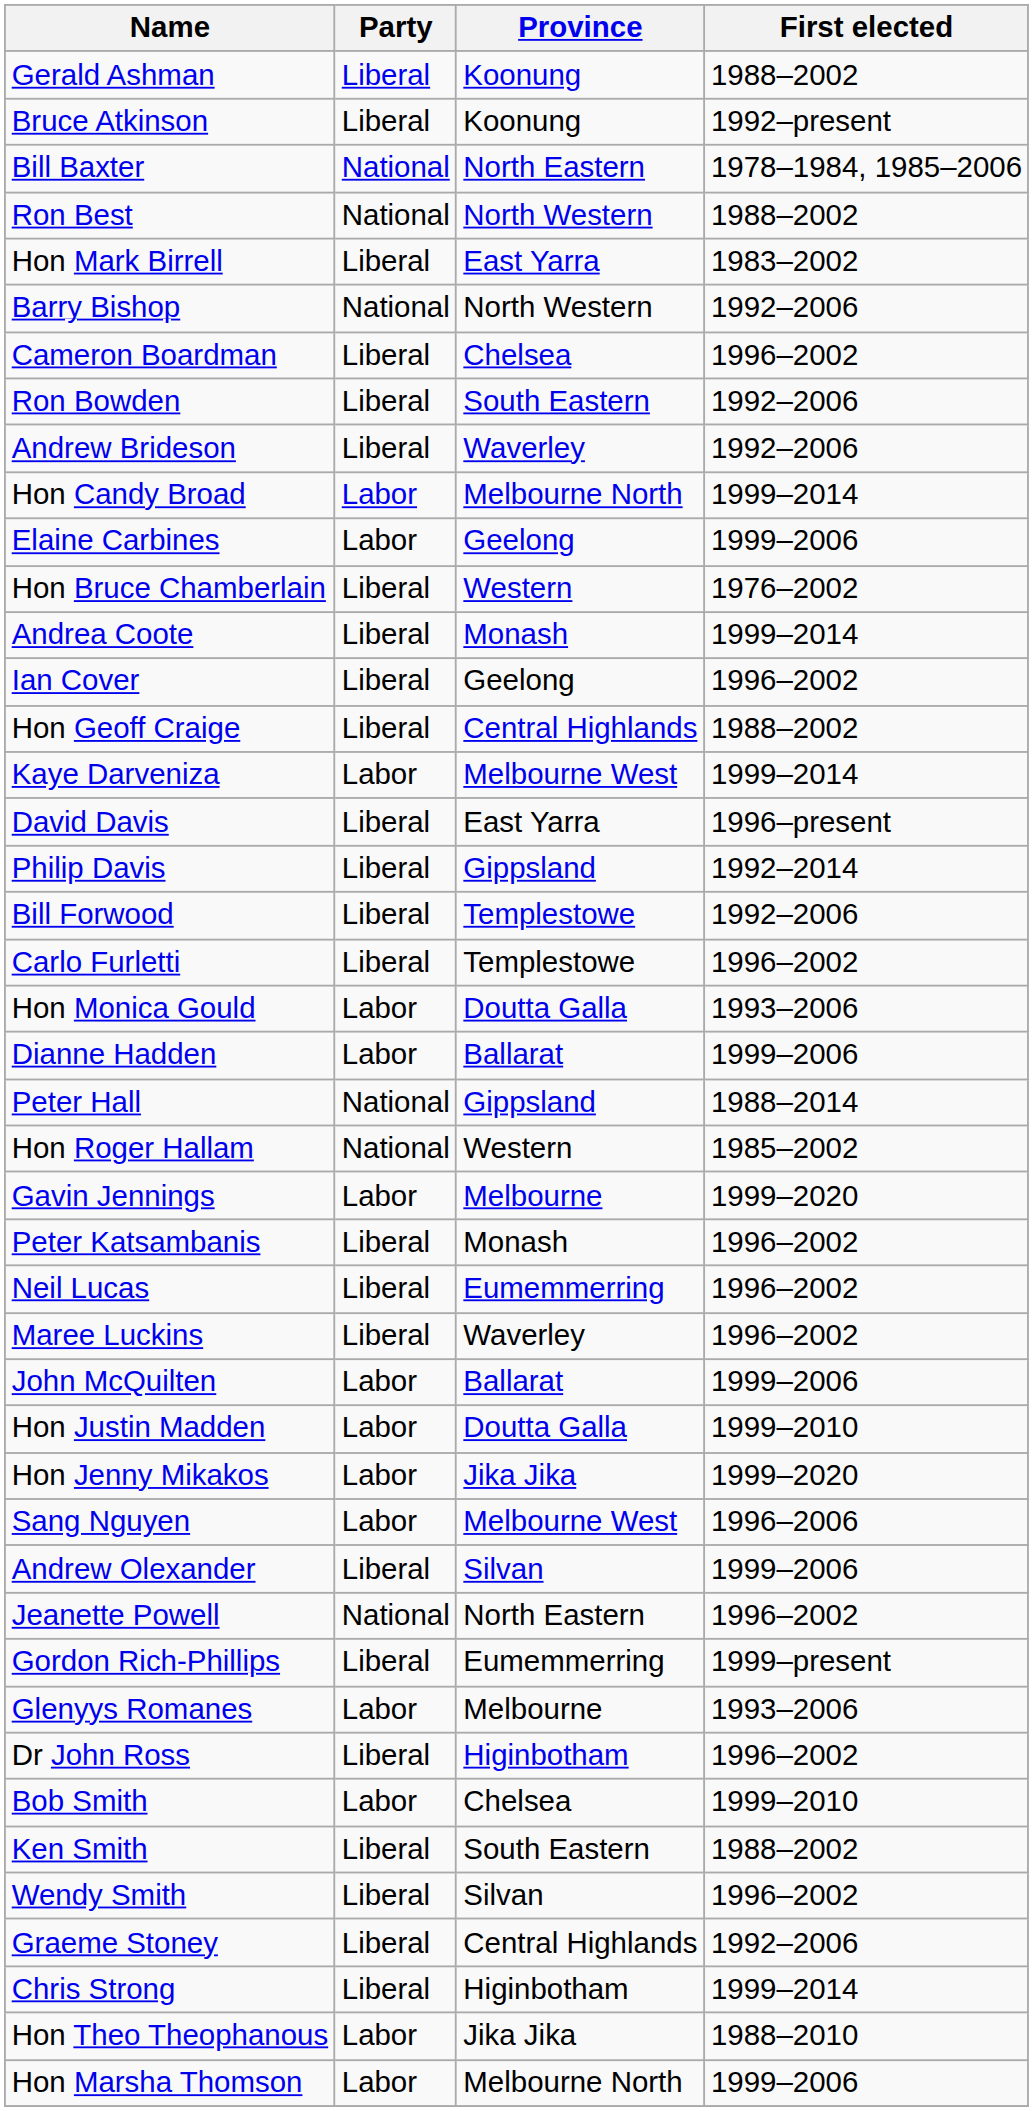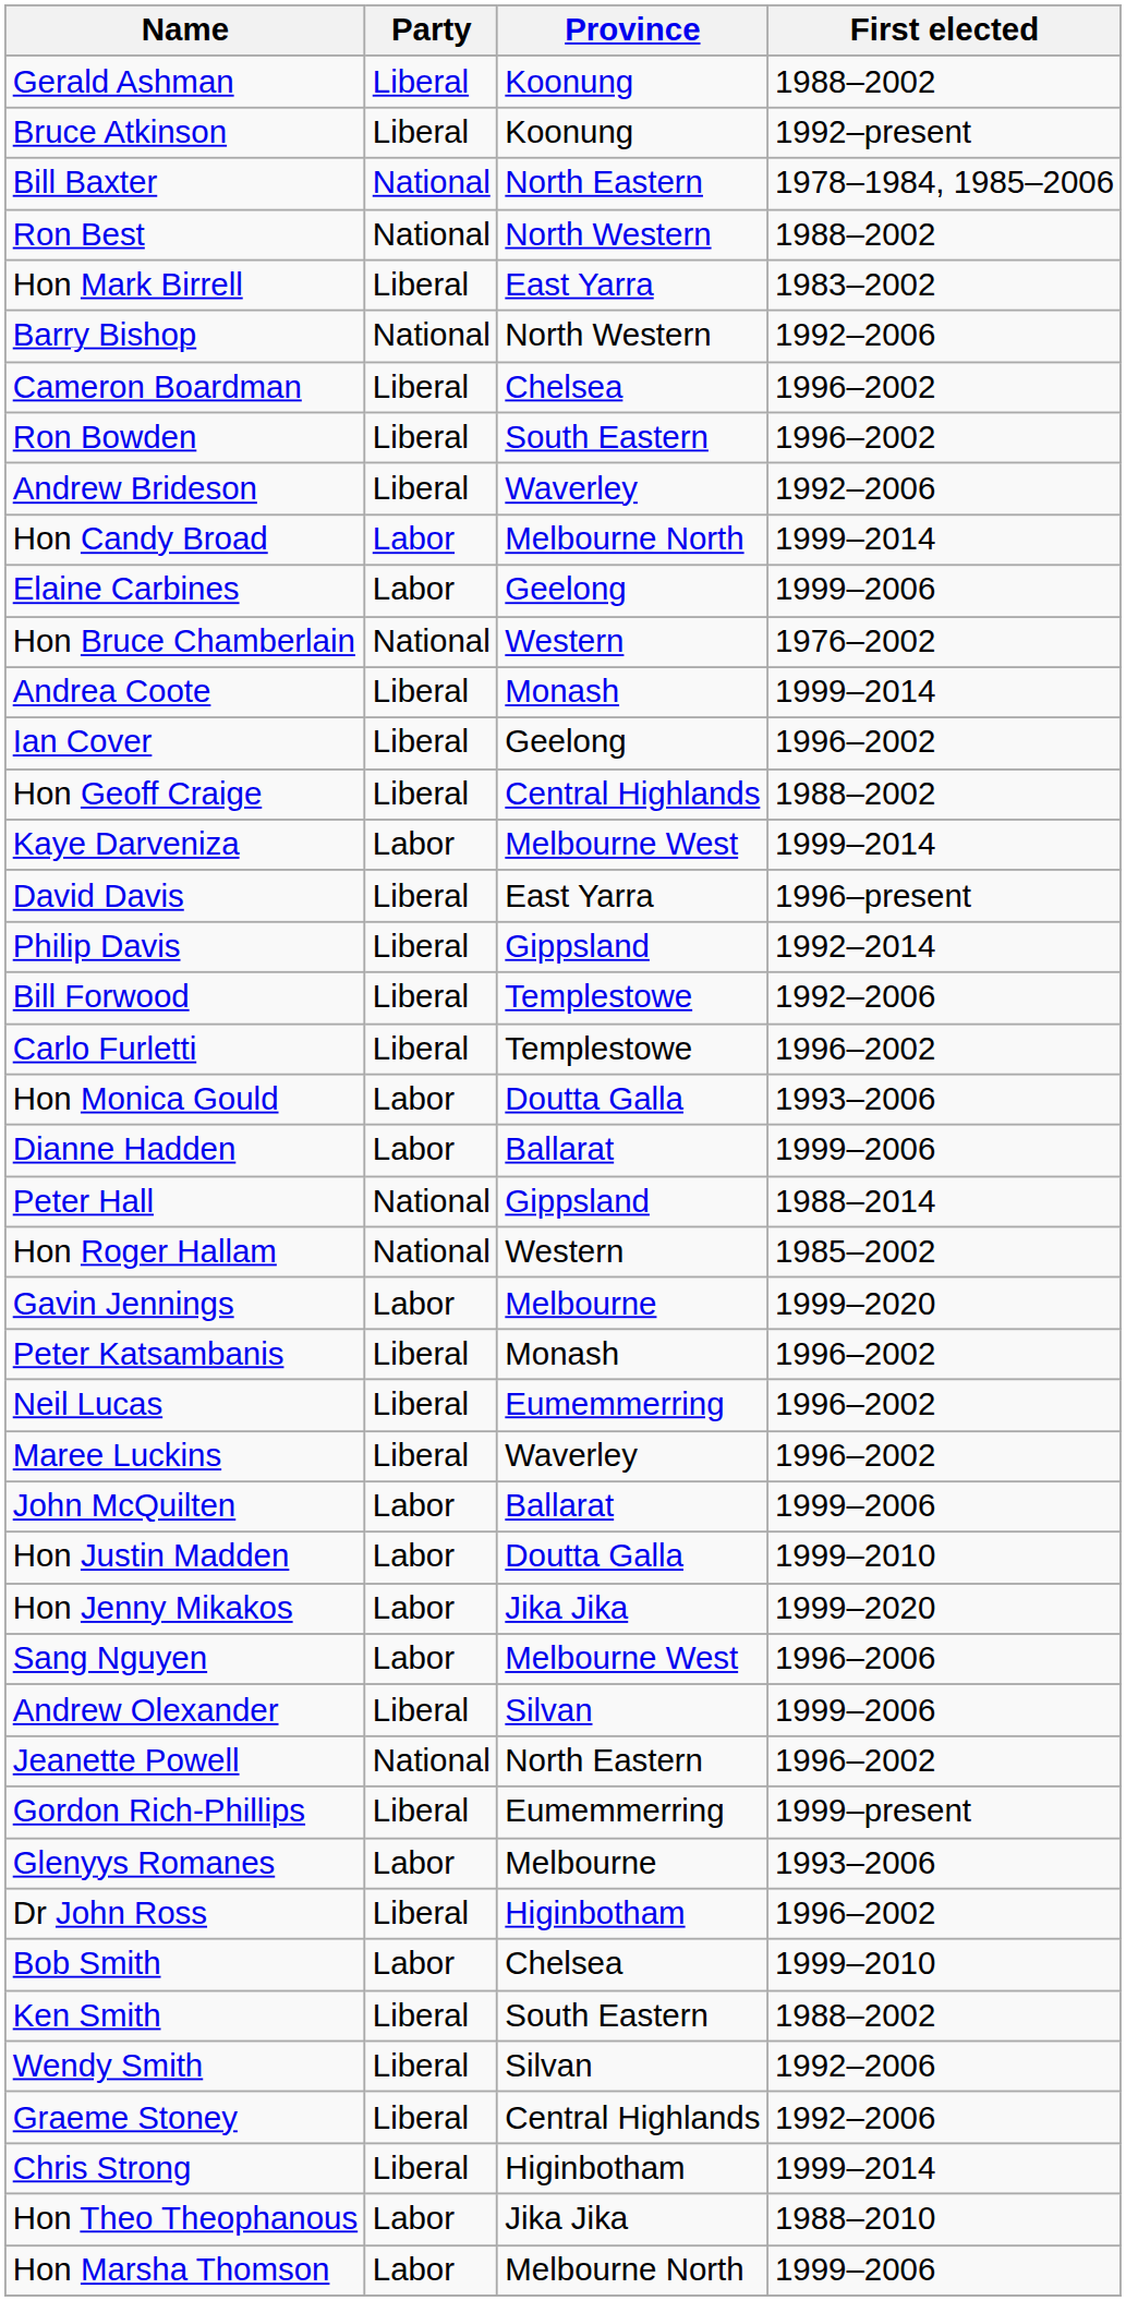Ron Bowden | First elected: 1992–2006 -> 1996–2002
Hon Bruce Chamberlain | Party: Liberal -> National
Wendy Smith | First elected: 1996–2002 -> 1992–2006
